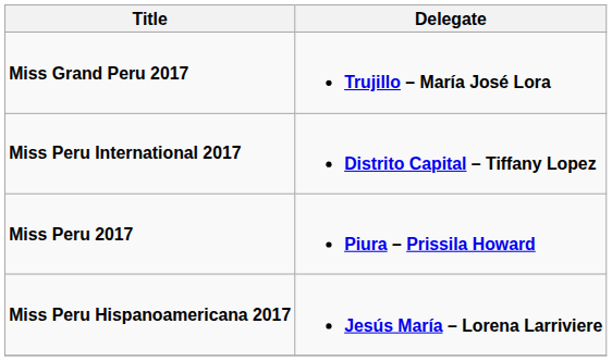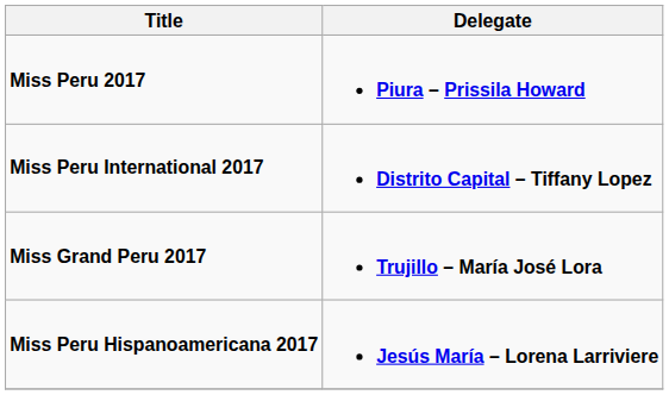rows swapped: Miss Peru 2017 <-> Miss Grand Peru 2017
